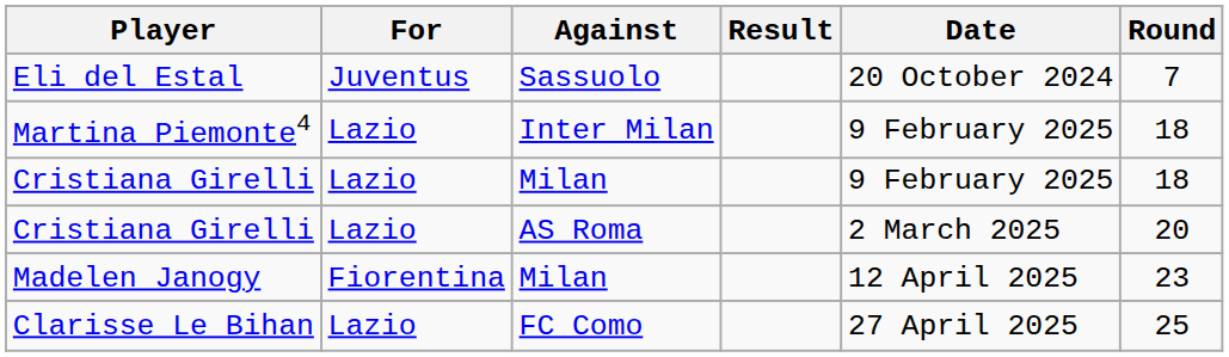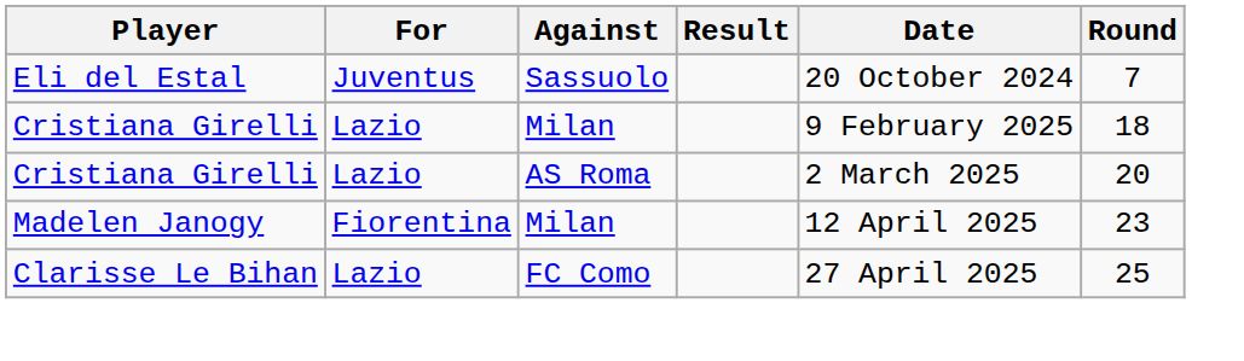- row: Martina Piemonte4 | Lazio | Inter Milan | 9 February 2025 | 18
